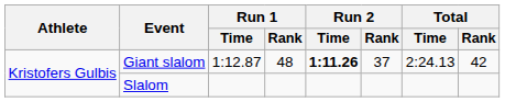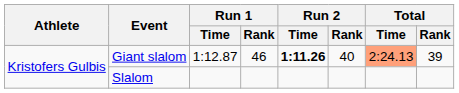Giant slalom | Run 1 / Rank: 48 -> 46
Giant slalom | Run 2 / Rank: 37 -> 40
Giant slalom | Total / Time: no background -> lightsalmon background
Giant slalom | Total / Rank: 42 -> 39
